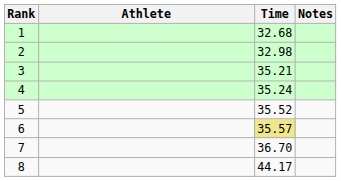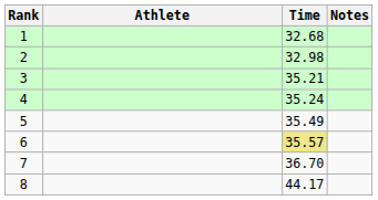5 | Time: 35.52 -> 35.49
